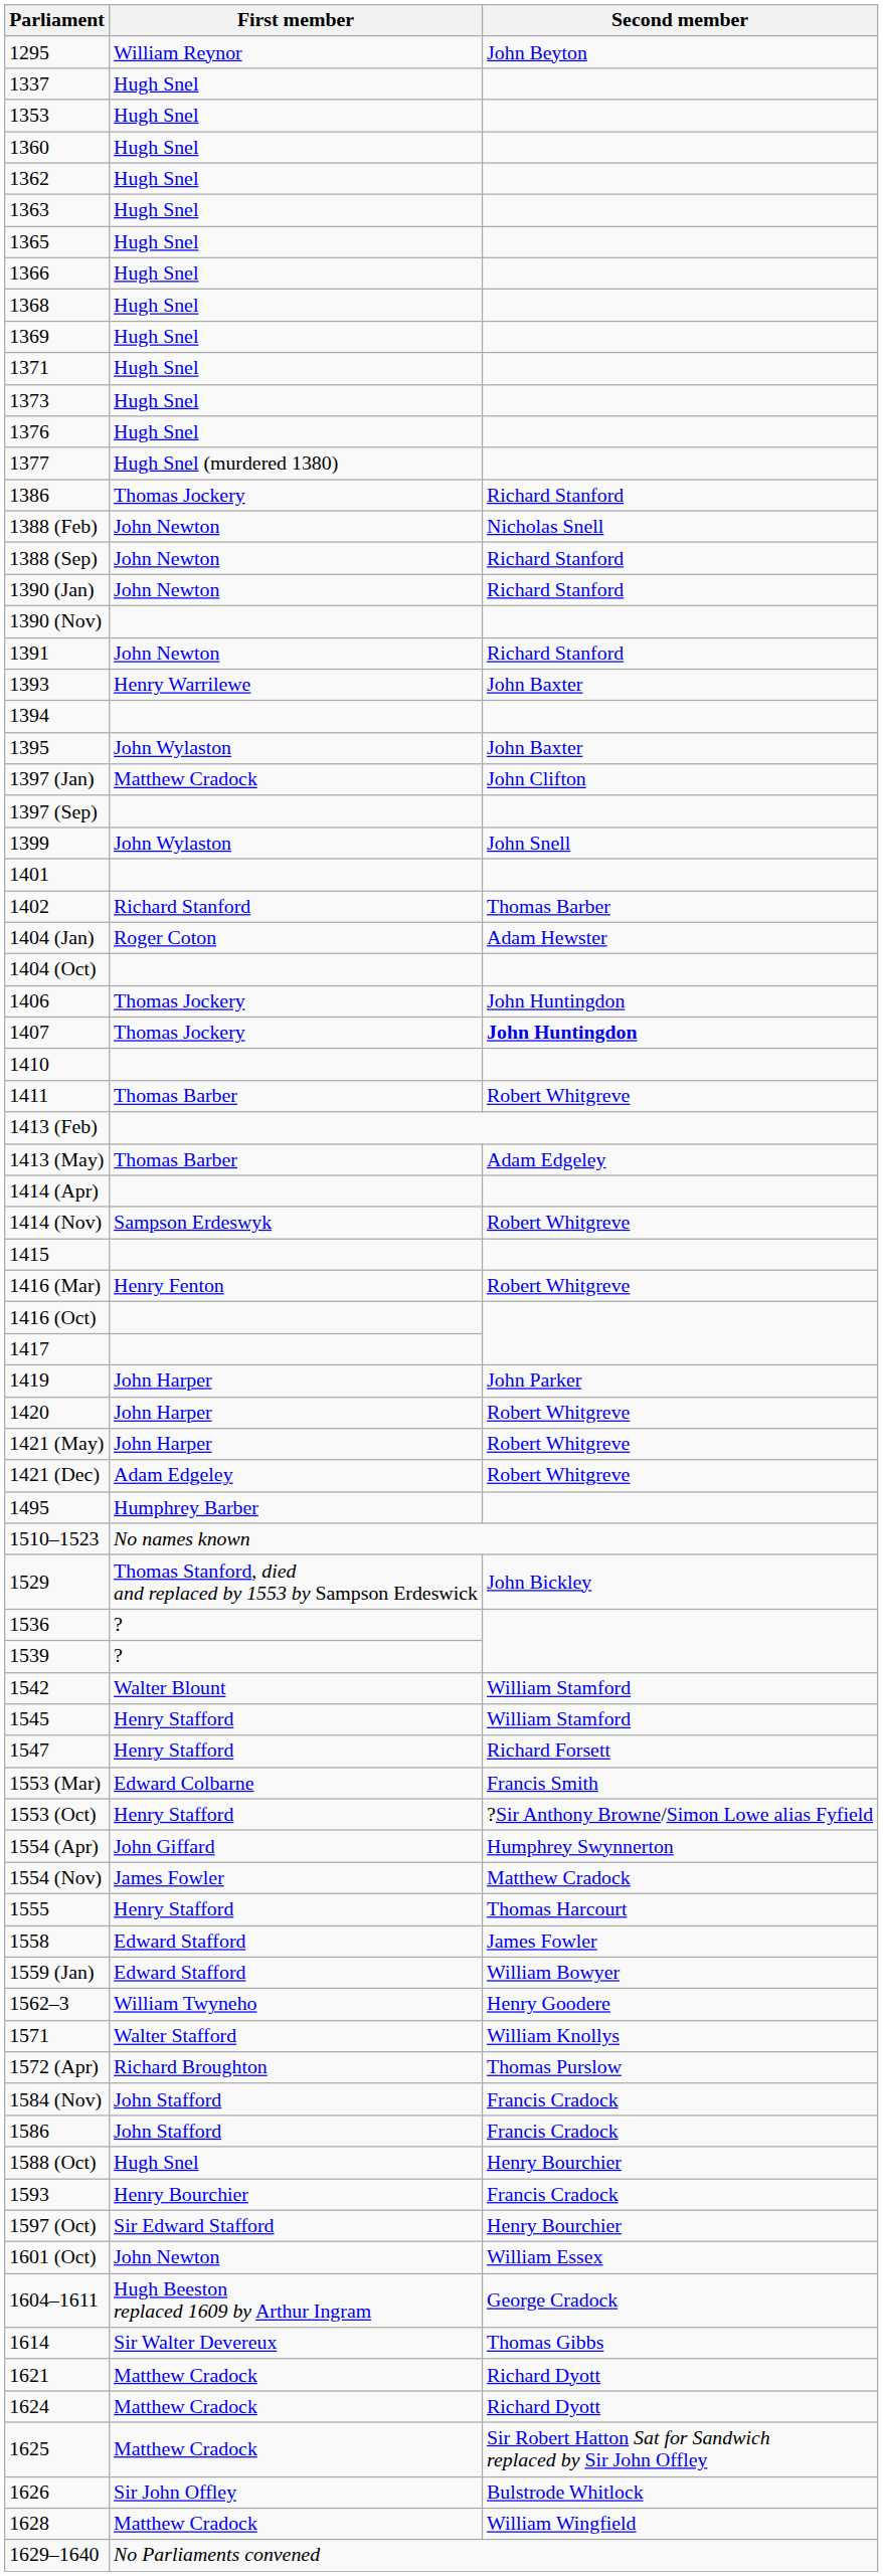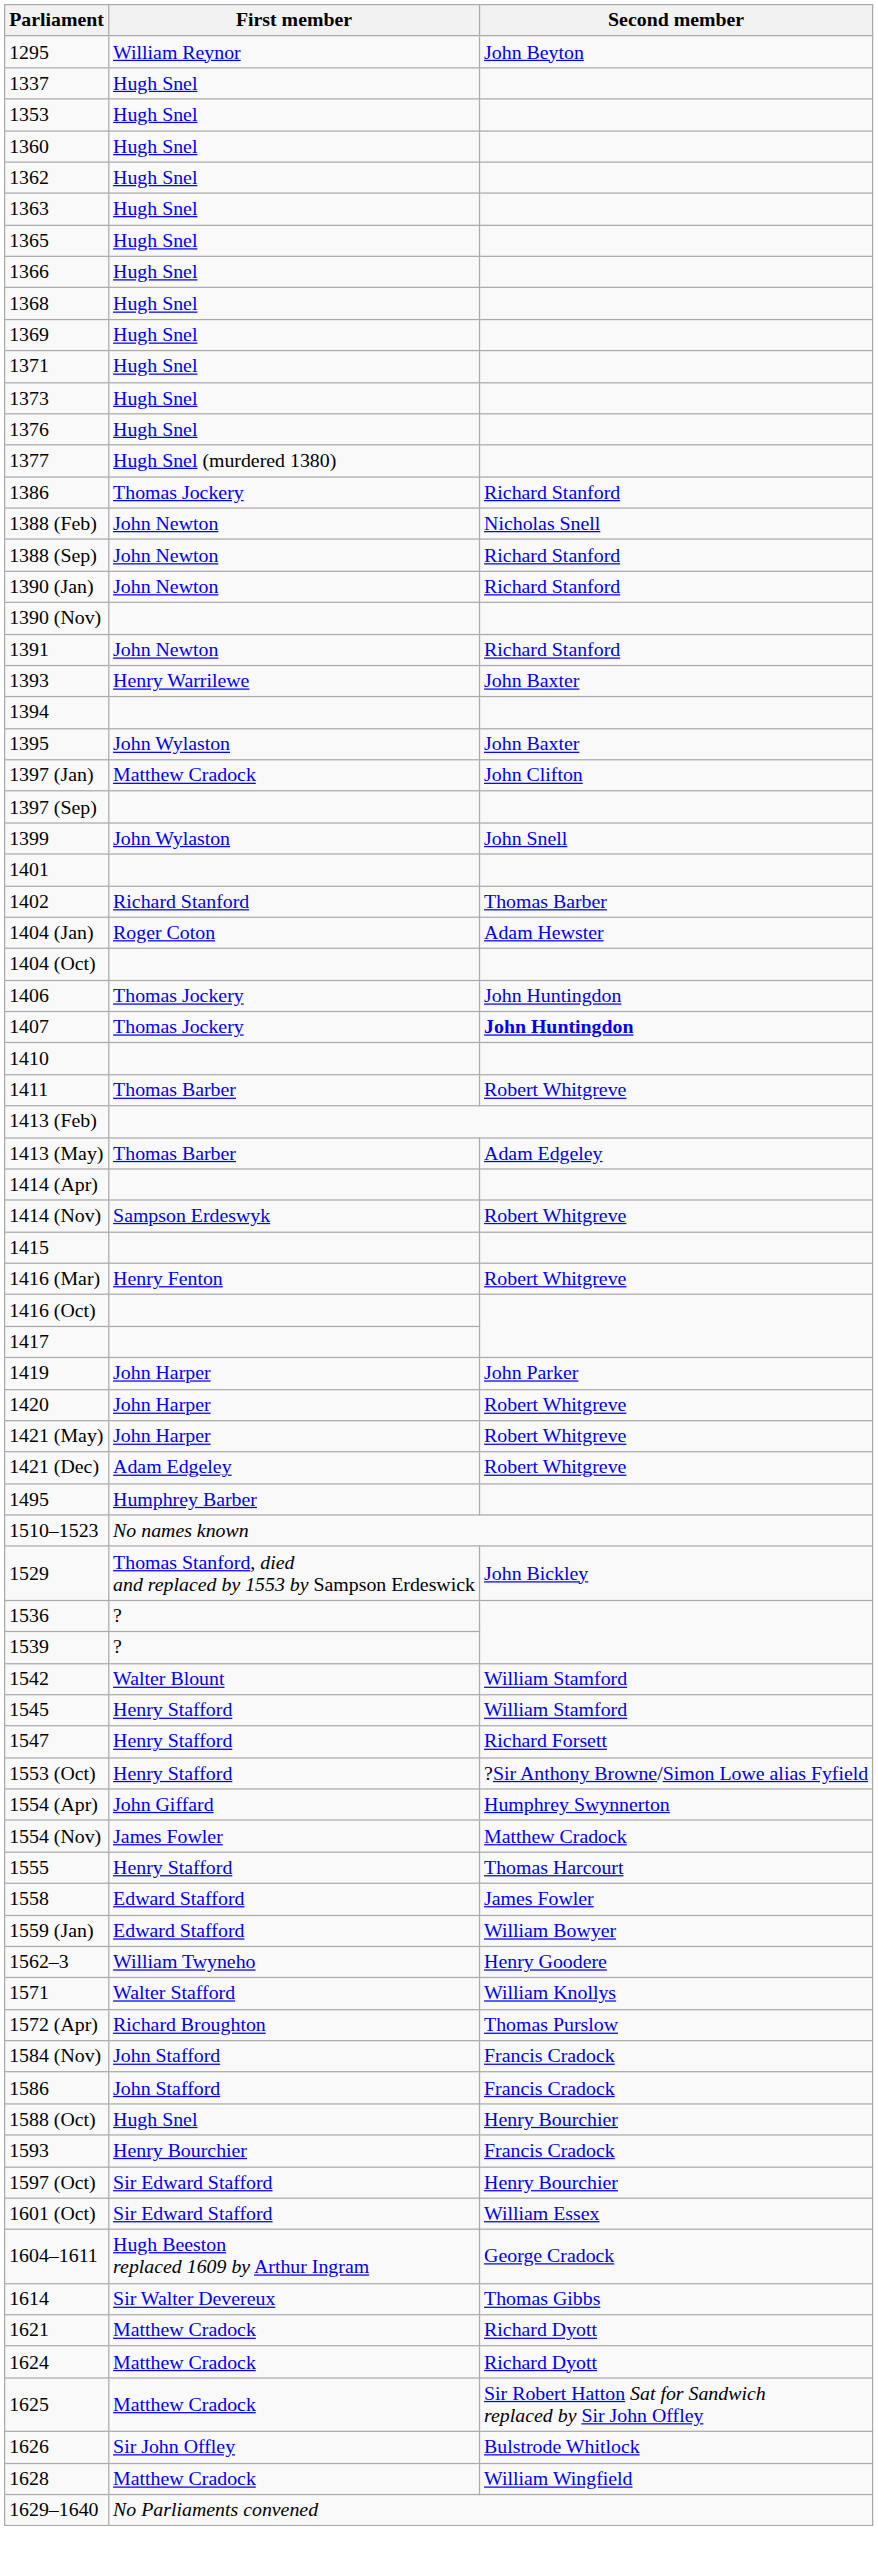- row: 1553 (Mar) | Edward Colbarne | Francis Smith
1601 (Oct) | First member: John Newton -> Sir Edward Stafford
